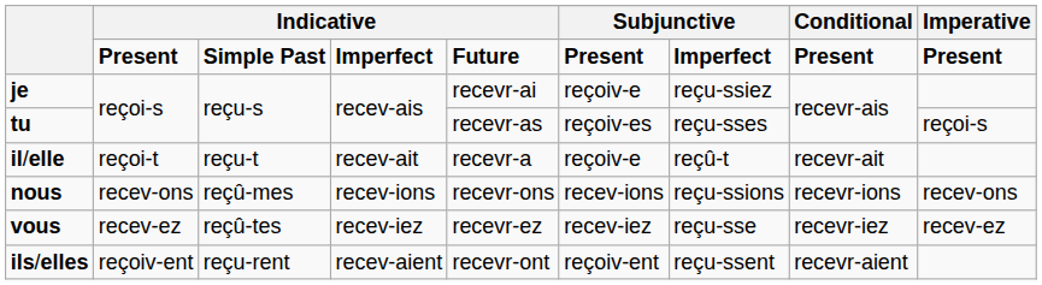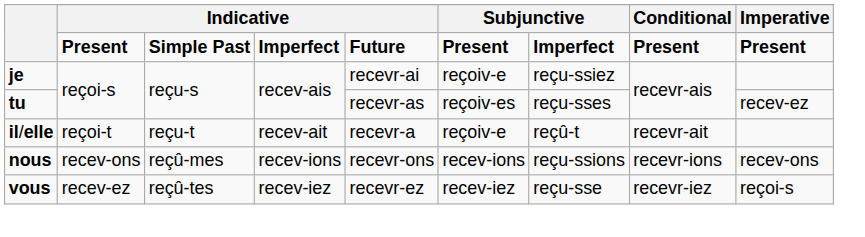tu | Imperative: reçoi-s -> recev-ez
vous | Imperative: recev-ez -> reçoi-s
- row: ils/elles | reçoiv-ent | reçu-rent | recev-aient | recevr-ont | reçoiv-ent | reçu-ssent | recevr-aient
